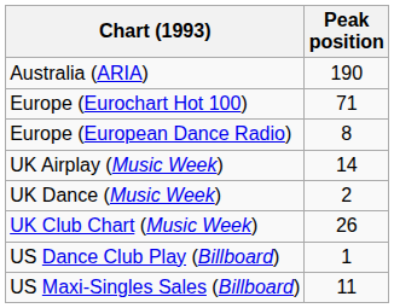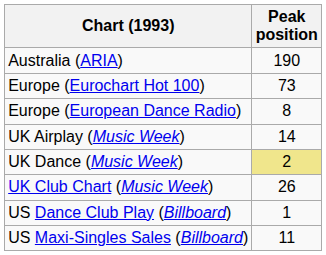Europe (Eurochart Hot 100) | Peak position: 71 -> 73
UK Dance (Music Week) | Peak position: no background -> khaki background
